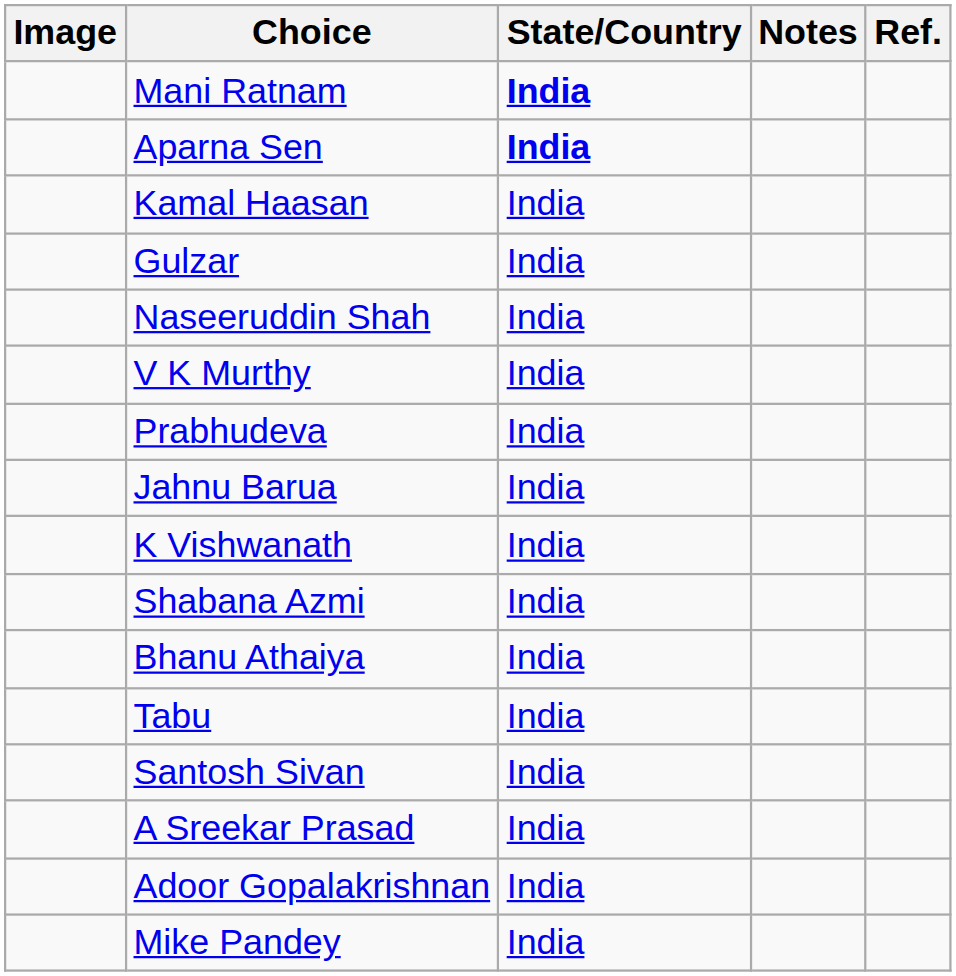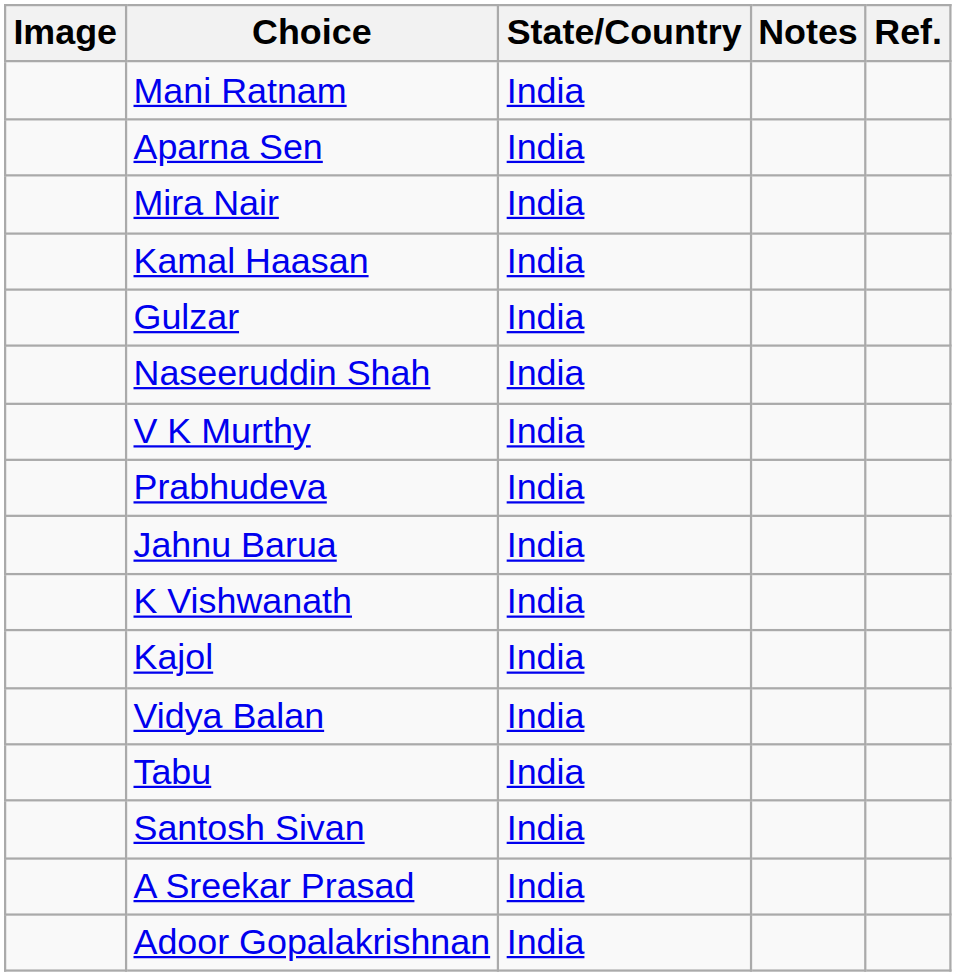Mani Ratnam | State/Country: bold -> normal
Aparna Sen | State/Country: bold -> normal
+ row: Mira Nair | India
- row: Shabana Azmi | India
- row: Bhanu Athaiya | India
+ row: Kajol | India
+ row: Vidya Balan | India
- row: Mike Pandey | India
